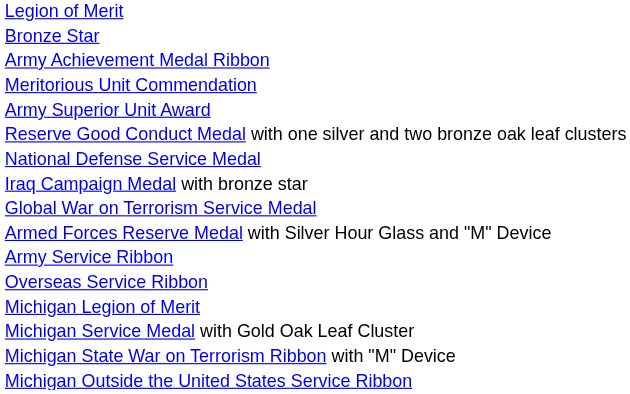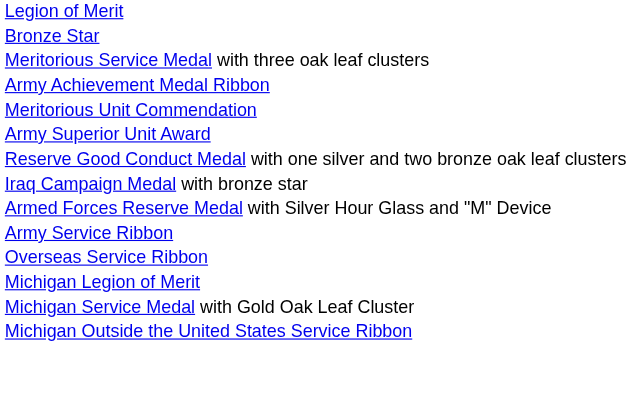+ row: Meritorious Service Medal with three oak leaf clusters
- row: National Defense Service Medal
- row: Global War on Terrorism Service Medal
- row: Michigan State War on Terrorism Ribbon with "M" Device
